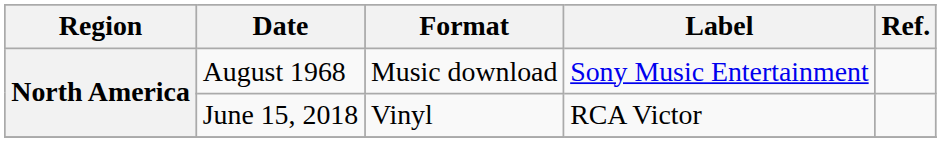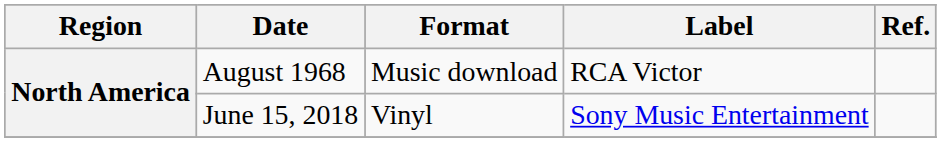August 1968 | Label: Sony Music Entertainment -> RCA Victor
June 15, 2018 | Label: RCA Victor -> Sony Music Entertainment
